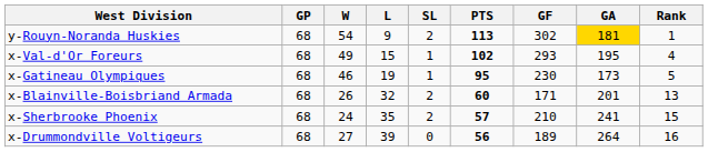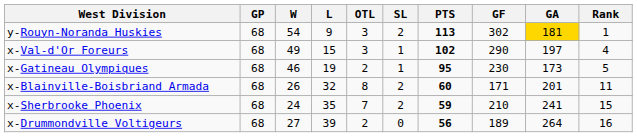+ column: OTL | 3 | 3 | 2 | 8 | 7 | 2
x-Val-d'Or Foreurs | GF: 293 -> 290
x-Val-d'Or Foreurs | GA: 195 -> 197
x-Blainville-Boisbriand Armada | Rank: 13 -> 11
x-Sherbrooke Phoenix | PTS: 57 -> 59
